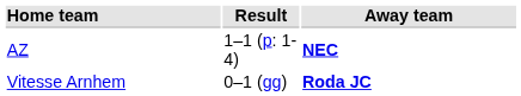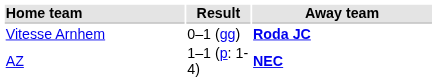rows swapped: AZ <-> Vitesse Arnhem
